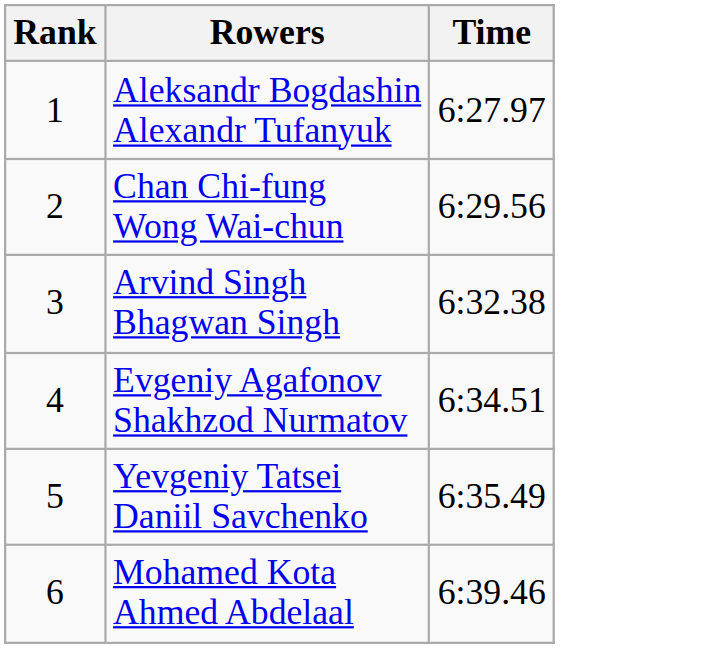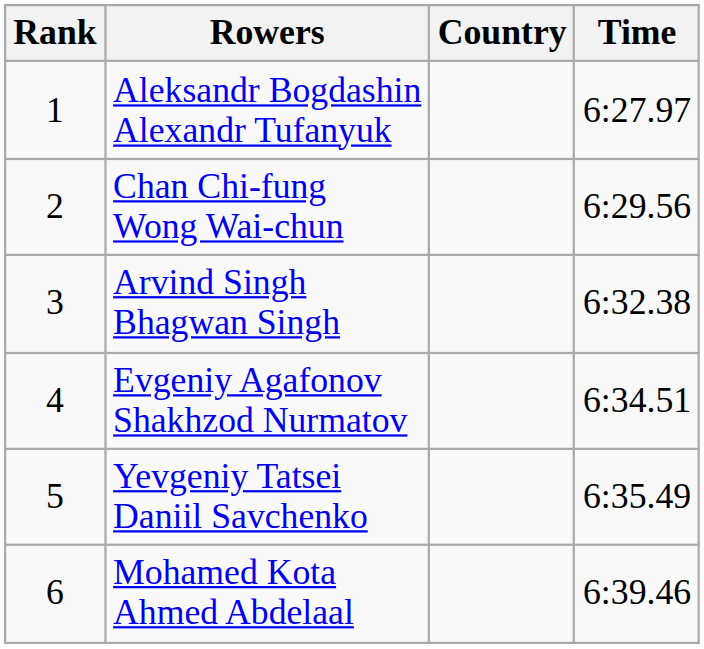+ column: Country
